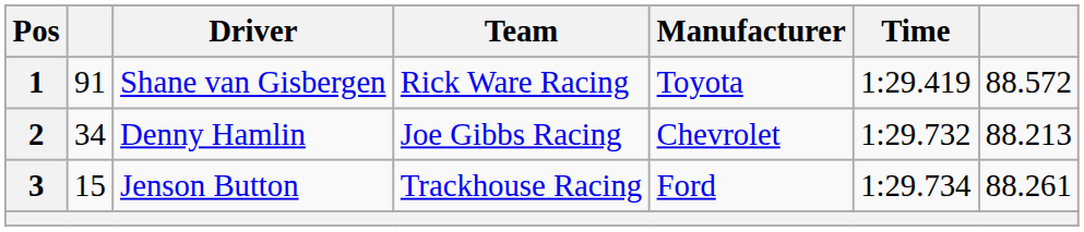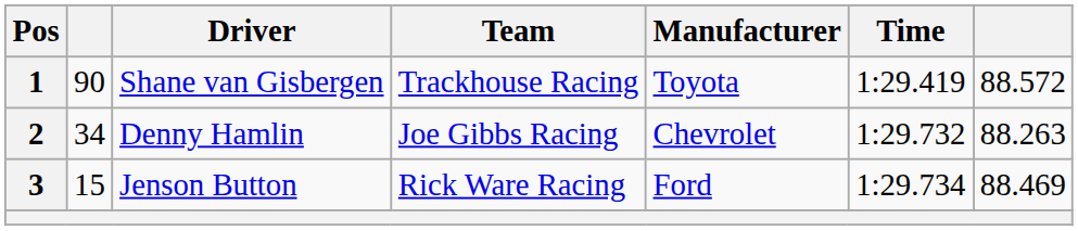1 | column 2: 91 -> 90
1 | Team: Rick Ware Racing -> Trackhouse Racing
2 | column 7: 88.213 -> 88.263
3 | Team: Trackhouse Racing -> Rick Ware Racing
3 | column 7: 88.261 -> 88.469
